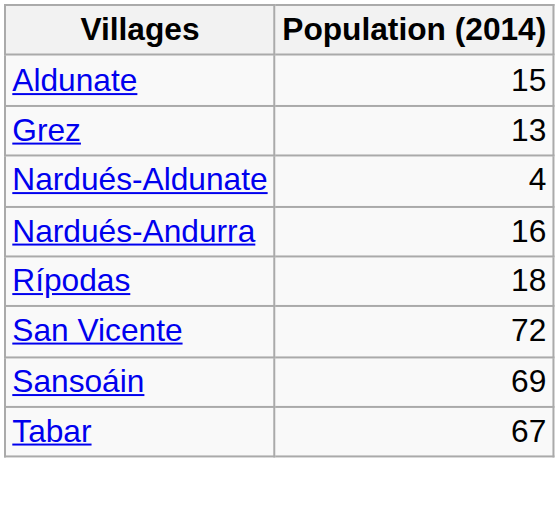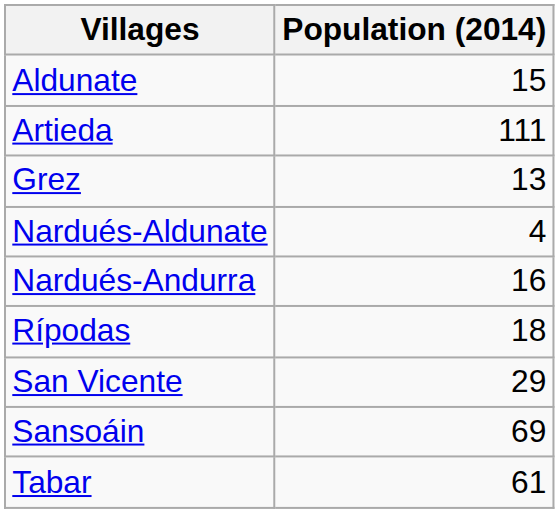+ row: Artieda | 111
San Vicente | Population (2014): 72 -> 29
Tabar | Population (2014): 67 -> 61
